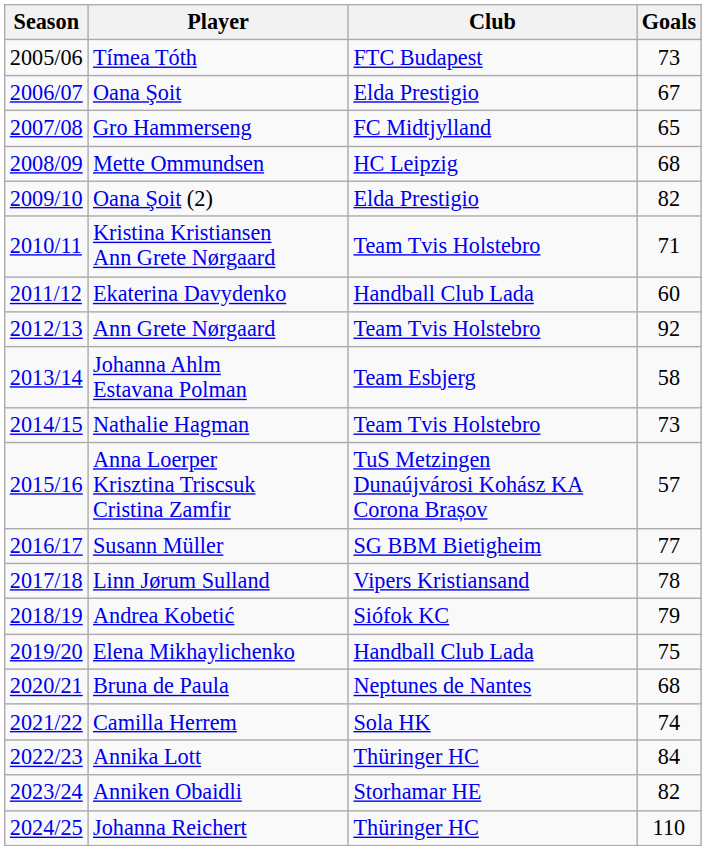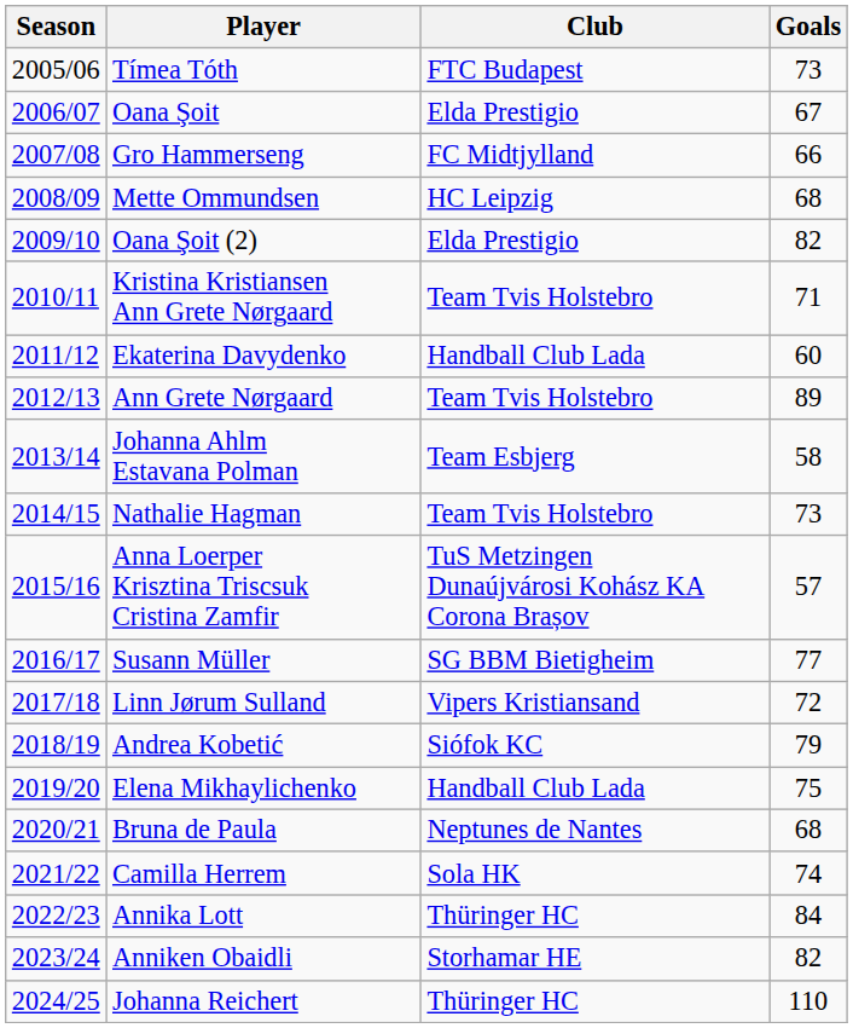Gro Hammerseng | Goals: 65 -> 66
Ann Grete Nørgaard | Goals: 92 -> 89
Linn Jørum Sulland | Goals: 78 -> 72
